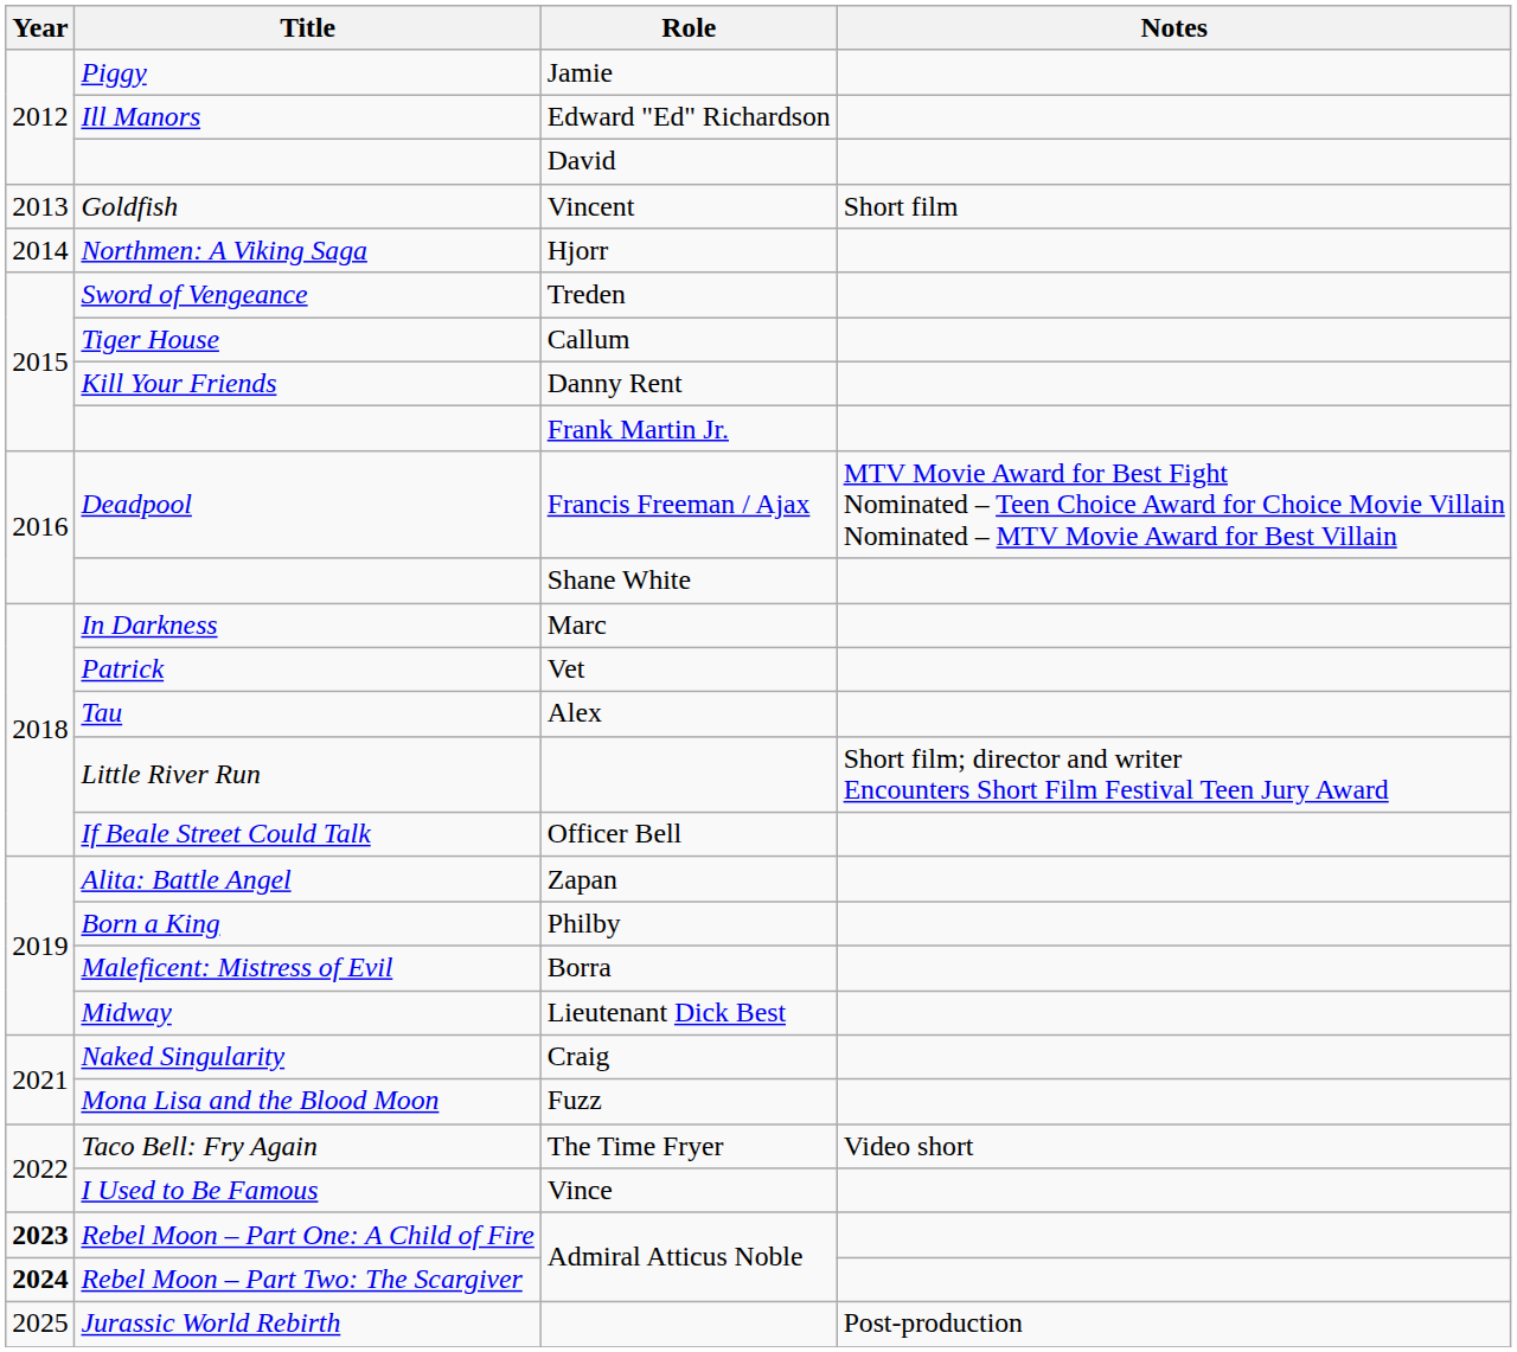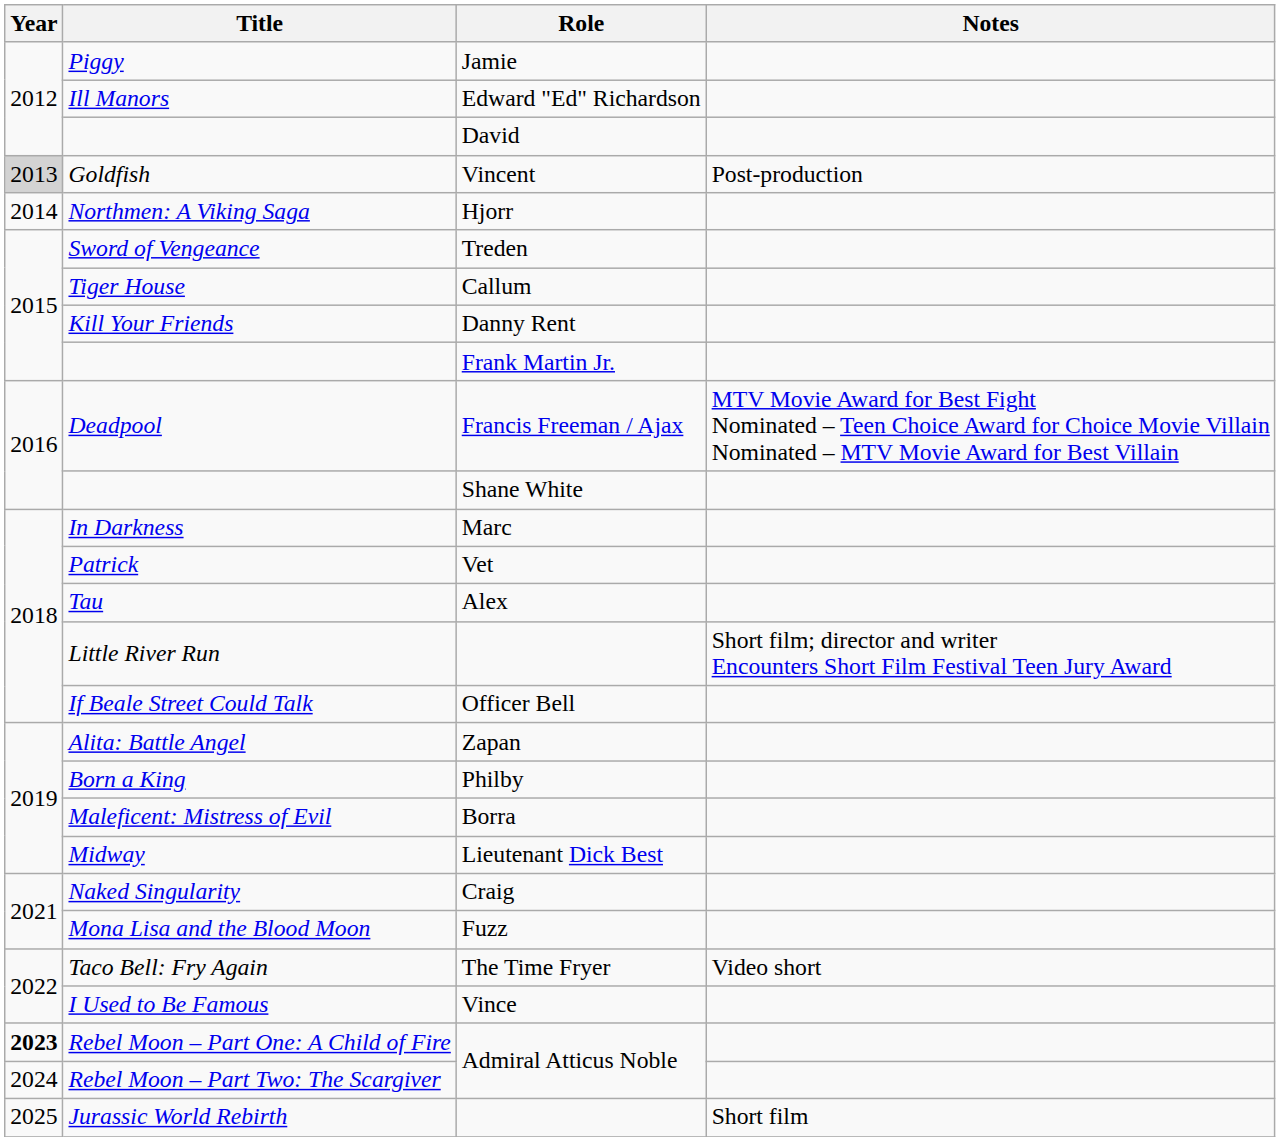Goldfish | Year: no background -> lightgrey background
Goldfish | Notes: Short film -> Post-production
Rebel Moon – Part Two: The Scargiver | Year: bold -> normal
Jurassic World Rebirth | Notes: Post-production -> Short film
